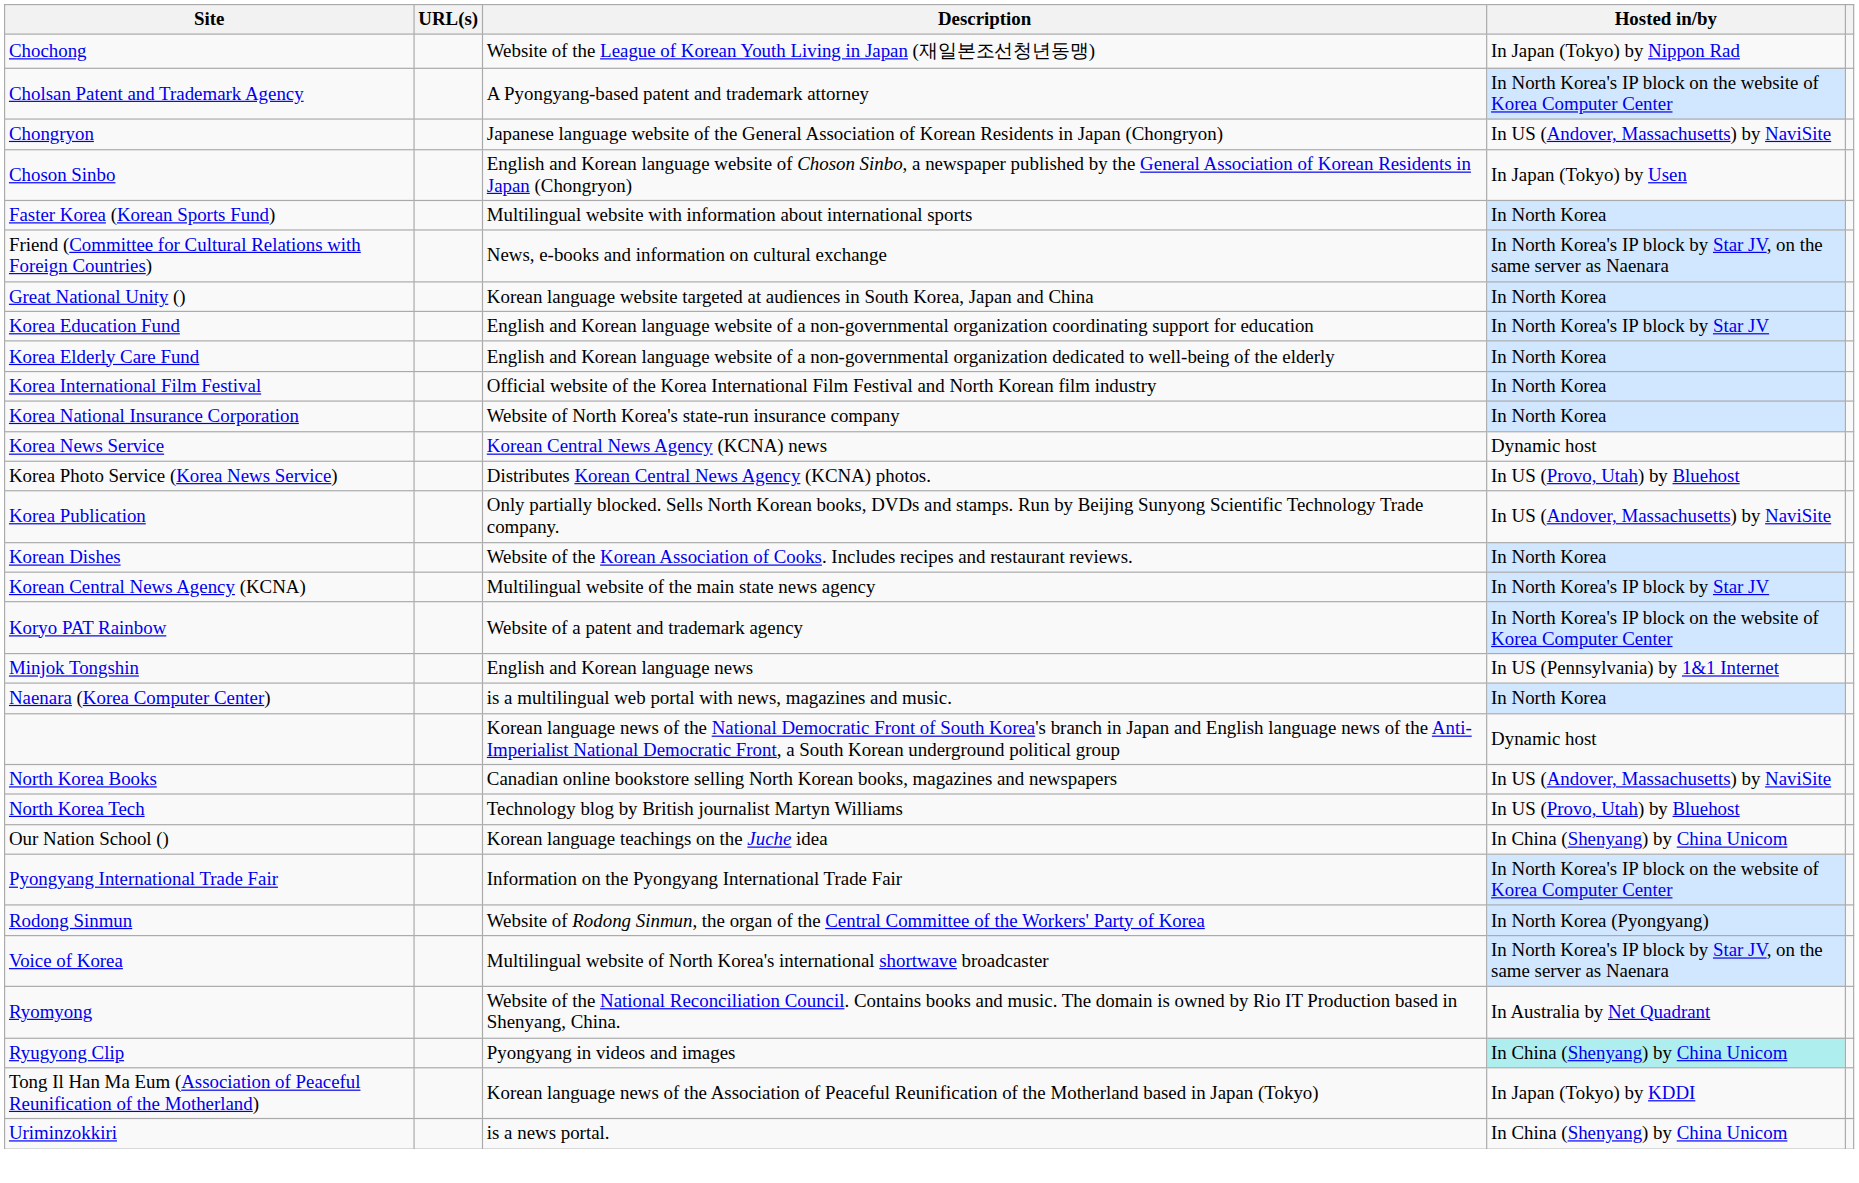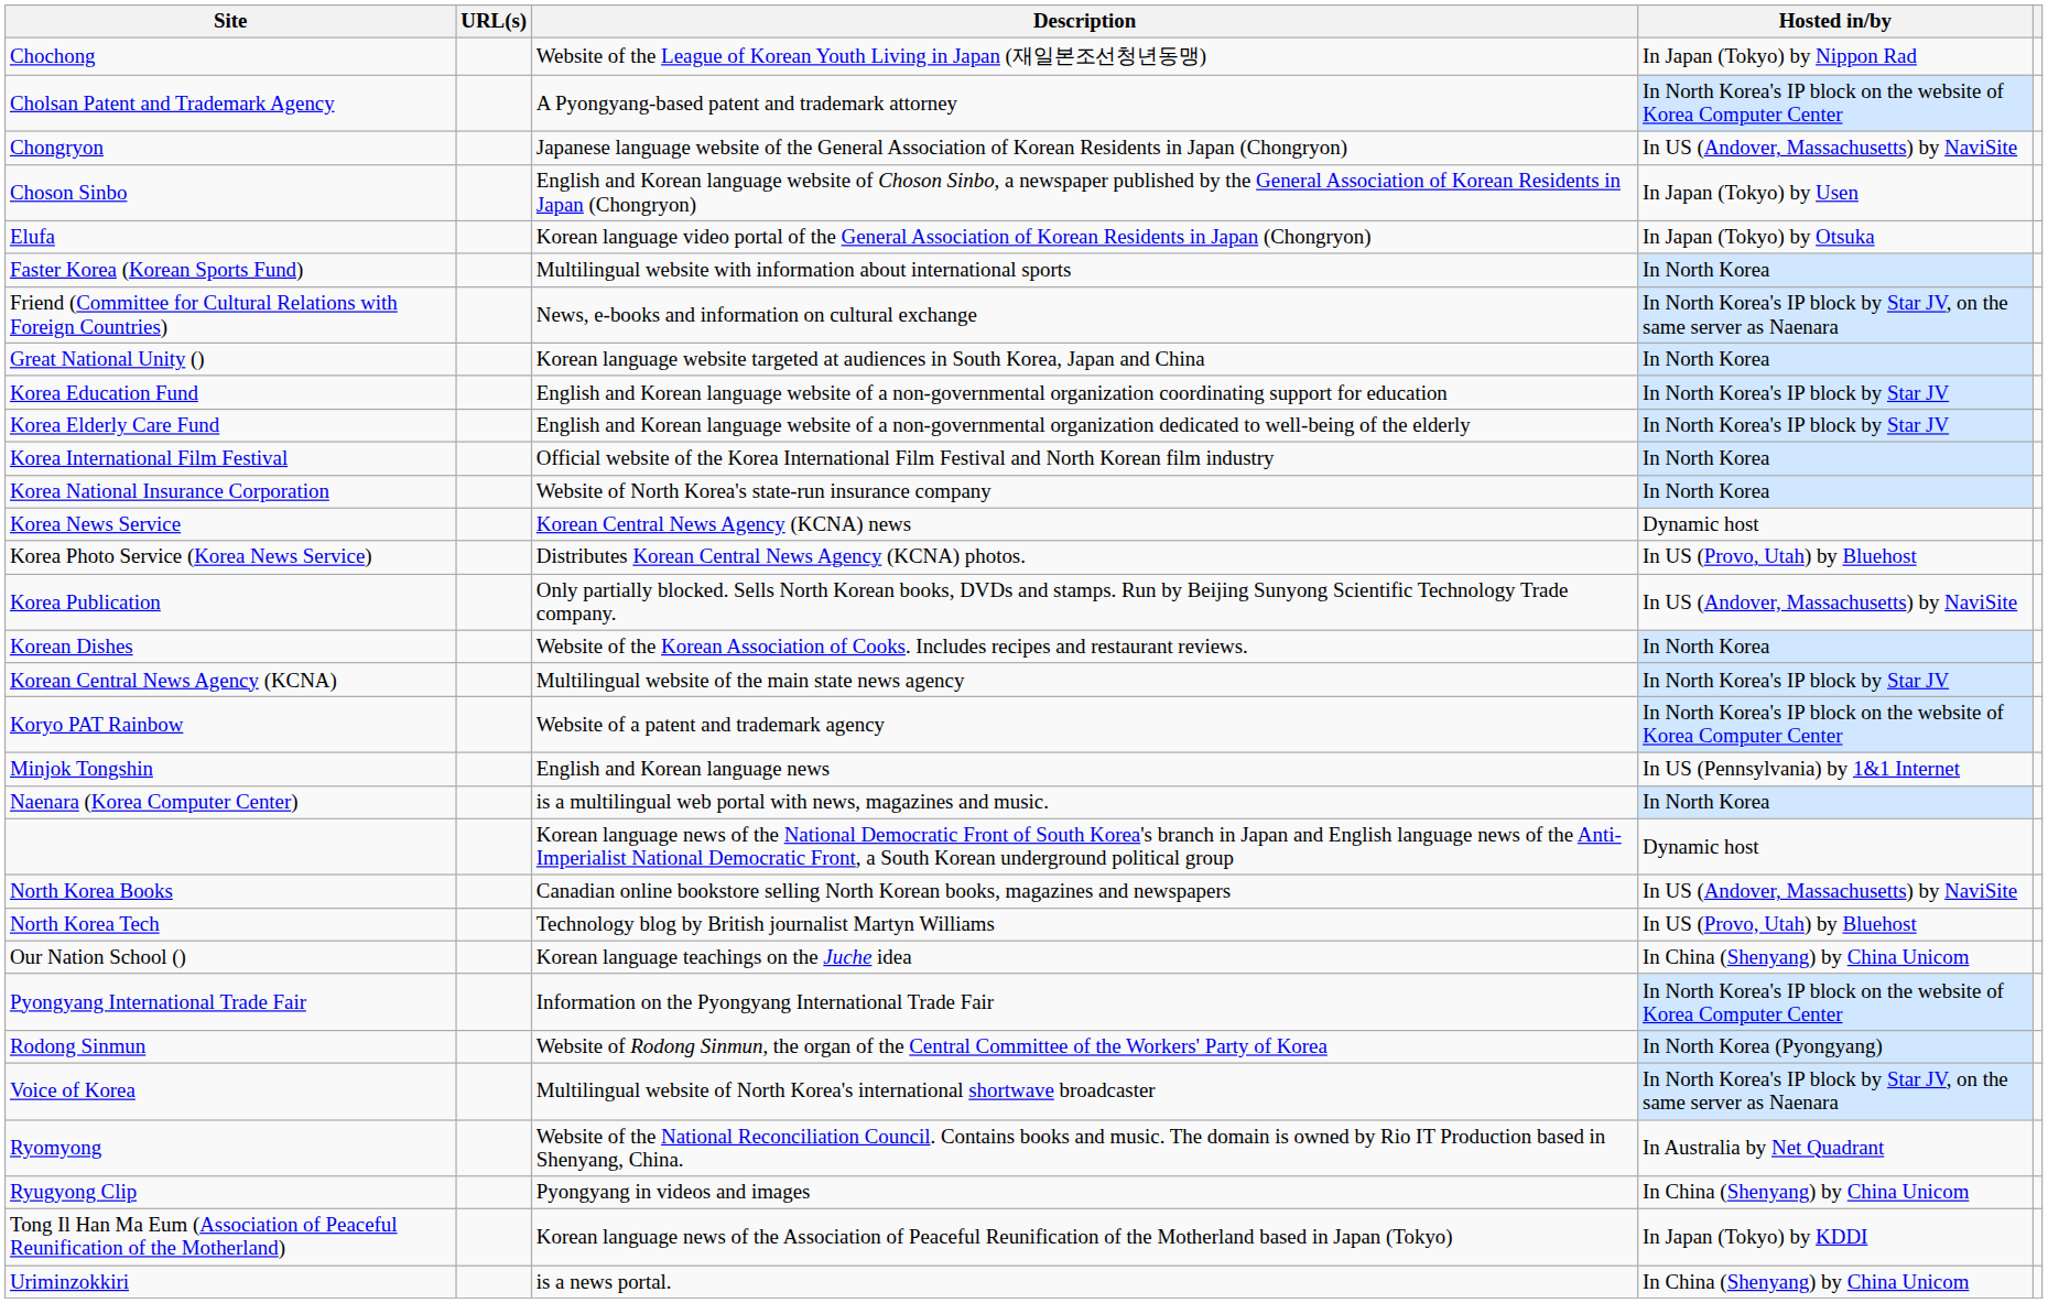+ row: Elufa | Korean language video portal of the General Association of Korean Residents in Japan (Chongryon) | In Japan (Tokyo) by Otsuka
Korea Elderly Care Fund | Hosted in/by: In North Korea -> In North Korea's IP block by Star JV
Ryugyong Clip | Hosted in/by: paleturquoise background -> no background
